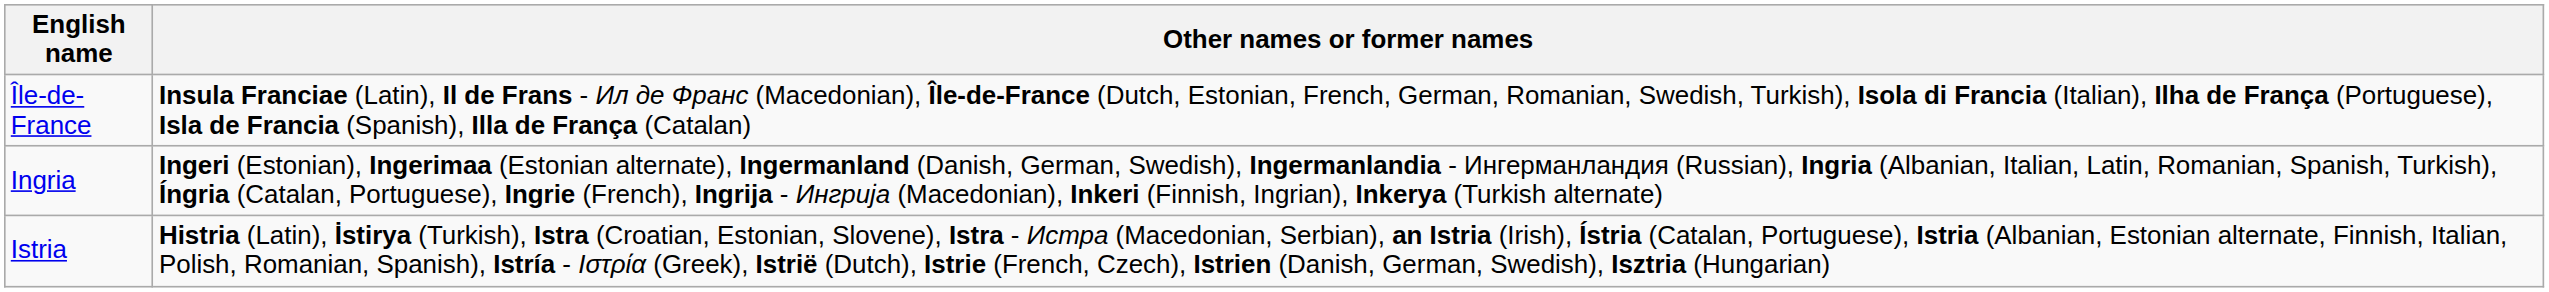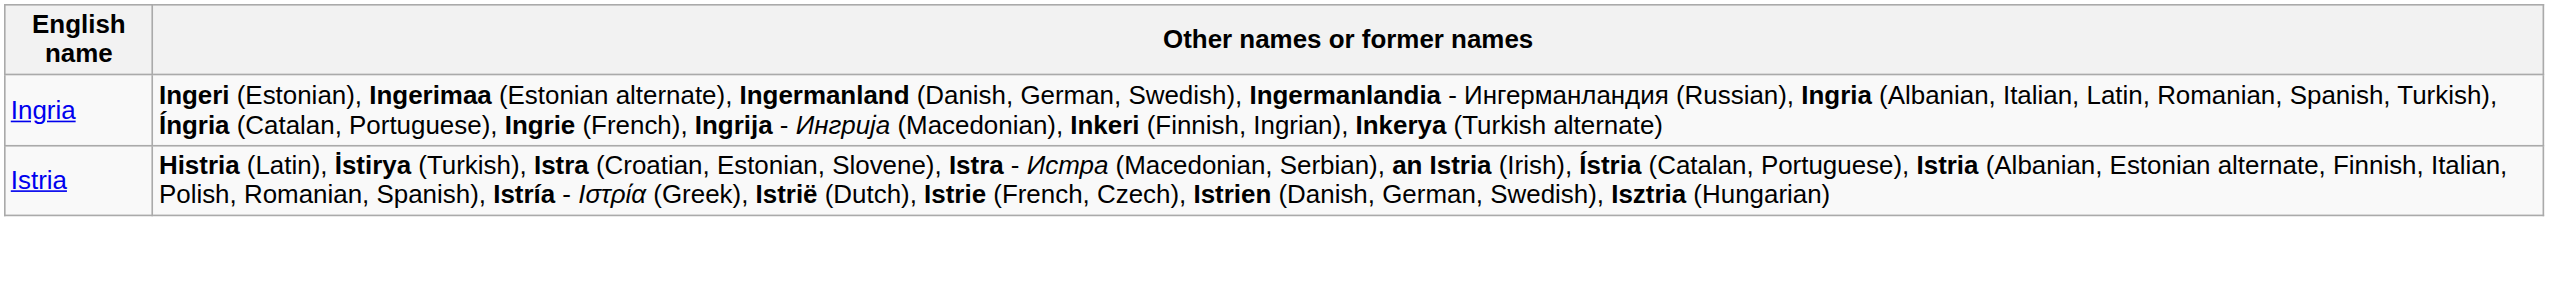- row: Île-de-France | Insula Franciae (Latin), Il de Frans - Ил де Франс (Macedonian), Île-de-France (Dutch, Estonian, French, German, Romanian, Swedish, Turkish), Isola di Francia (Italian), Ilha de França (Portuguese), Isla de Francia (Spanish), Illa de França (Catalan)
